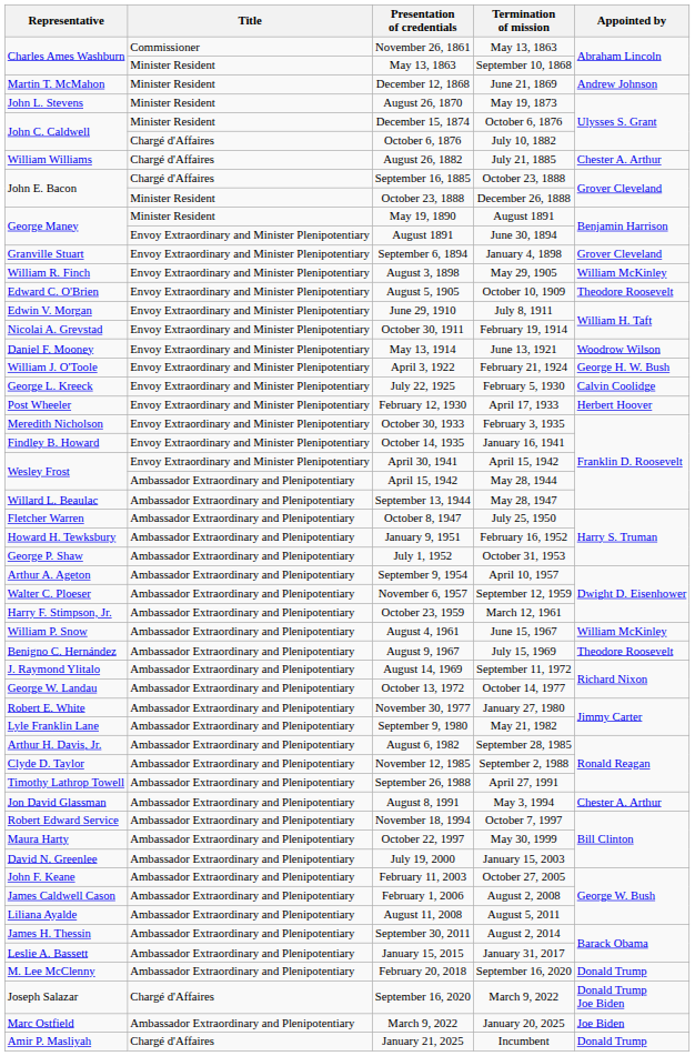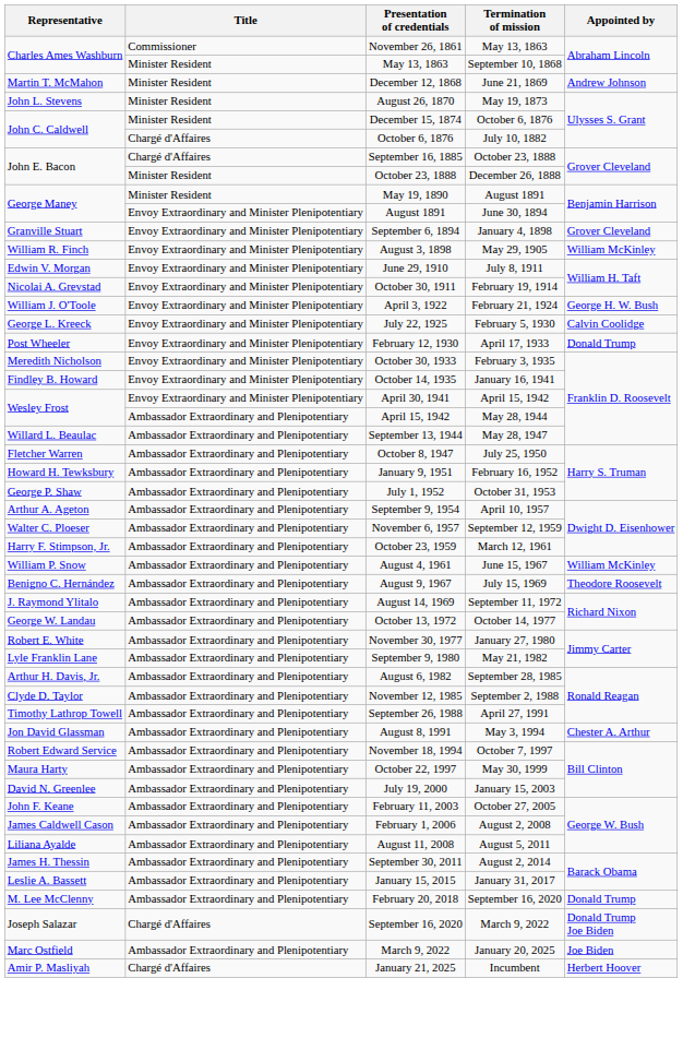- row: William Williams | Chargé d'Affaires | August 26, 1882 | July 21, 1885 | Chester A. Arthur
- row: Edward C. O'Brien | Envoy Extraordinary and Minister Plenipotentiary | August 5, 1905 | October 10, 1909 | Theodore Roosevelt
- row: Daniel F. Mooney | Envoy Extraordinary and Minister Plenipotentiary | May 13, 1914 | June 13, 1921 | Woodrow Wilson
February 12, 1930 | Appointed by: Herbert Hoover -> Donald Trump
January 21, 2025 | Appointed by: Donald Trump -> Herbert Hoover
